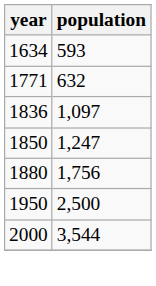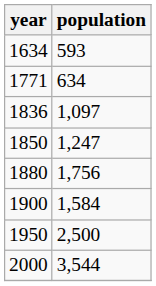1771 | population: 632 -> 634
+ row: 1900 | 1,584
